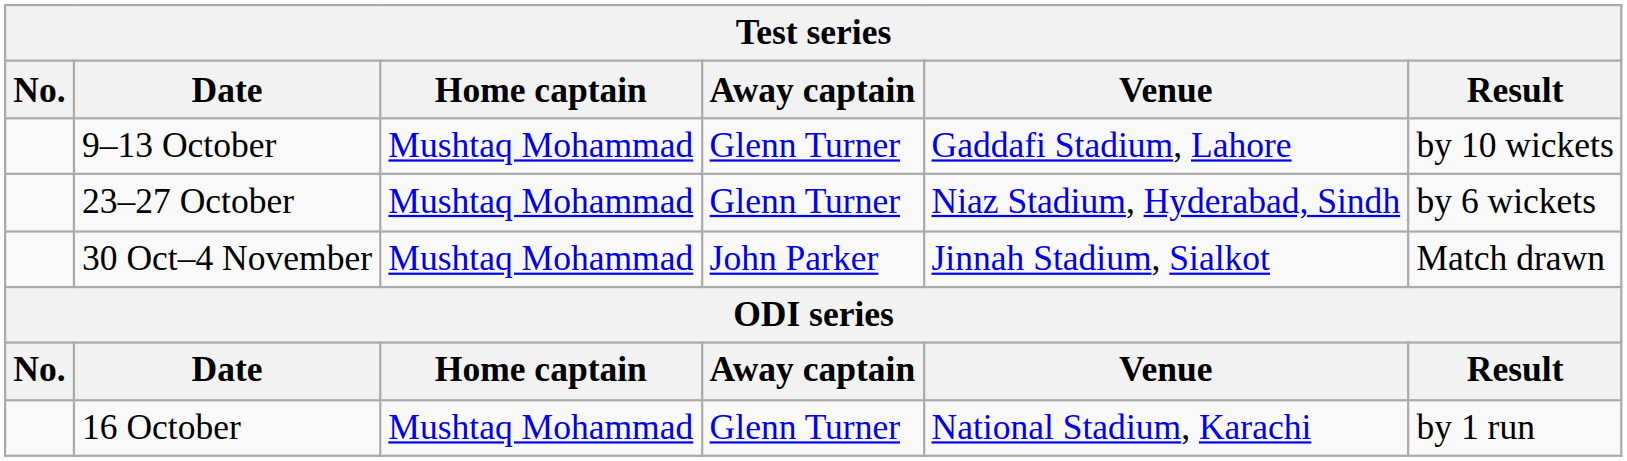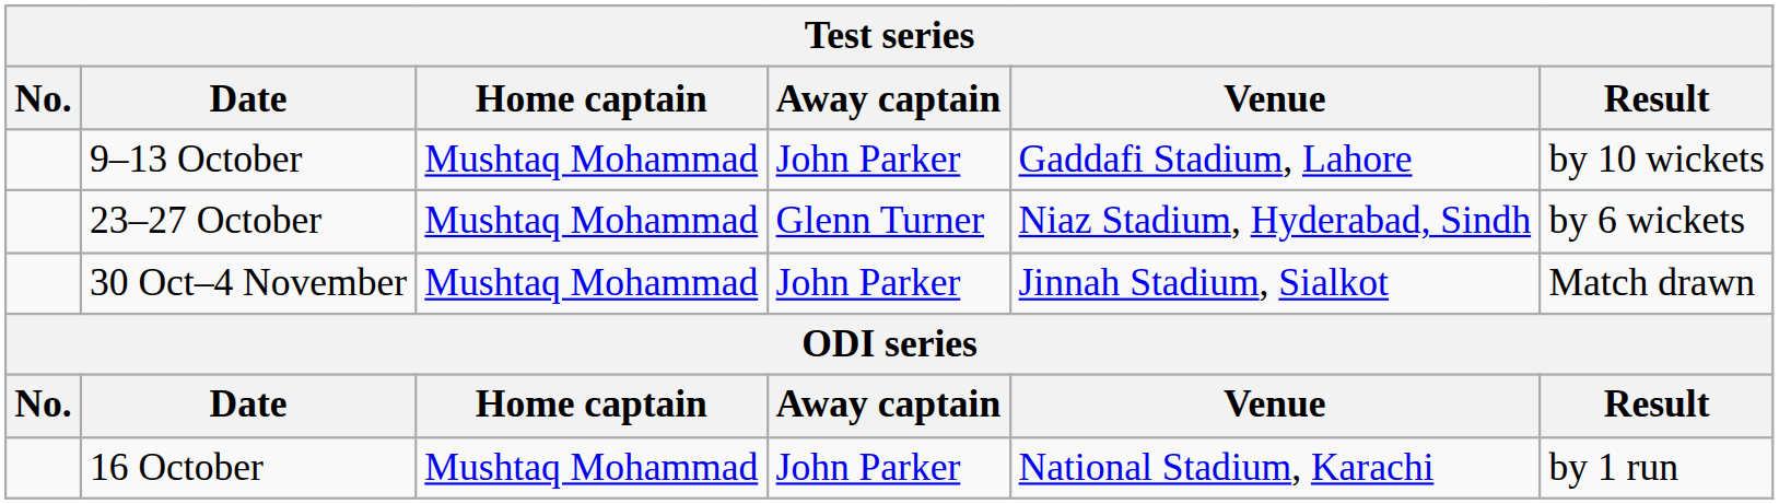9–13 October | Away captain: Glenn Turner -> John Parker
16 October | Away captain: Glenn Turner -> John Parker
